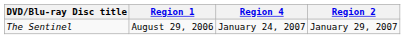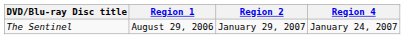columns swapped: Region 2 <-> Region 4
